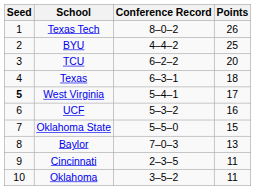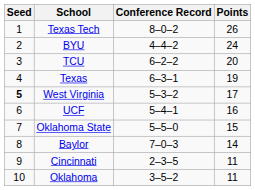BYU | Points: 25 -> 24
Texas | Points: 18 -> 19
West Virginia | Conference Record: 5–4–1 -> 5–3–2
UCF | Conference Record: 5–3–2 -> 5–4–1
Baylor | Points: 13 -> 14
